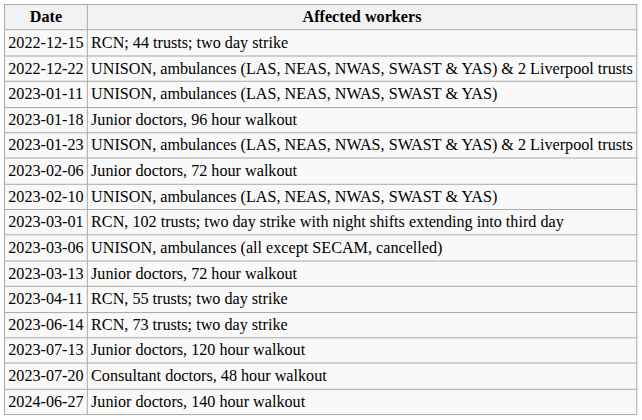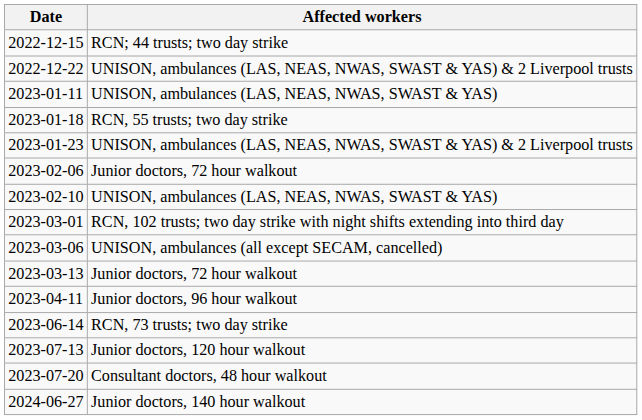2023-01-18 | Affected workers: Junior doctors, 96 hour walkout -> RCN, 55 trusts; two day strike
2023-04-11 | Affected workers: RCN, 55 trusts; two day strike -> Junior doctors, 96 hour walkout
